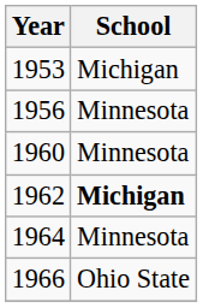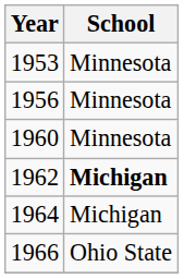1953 | School: Michigan -> Minnesota
1964 | School: Minnesota -> Michigan
